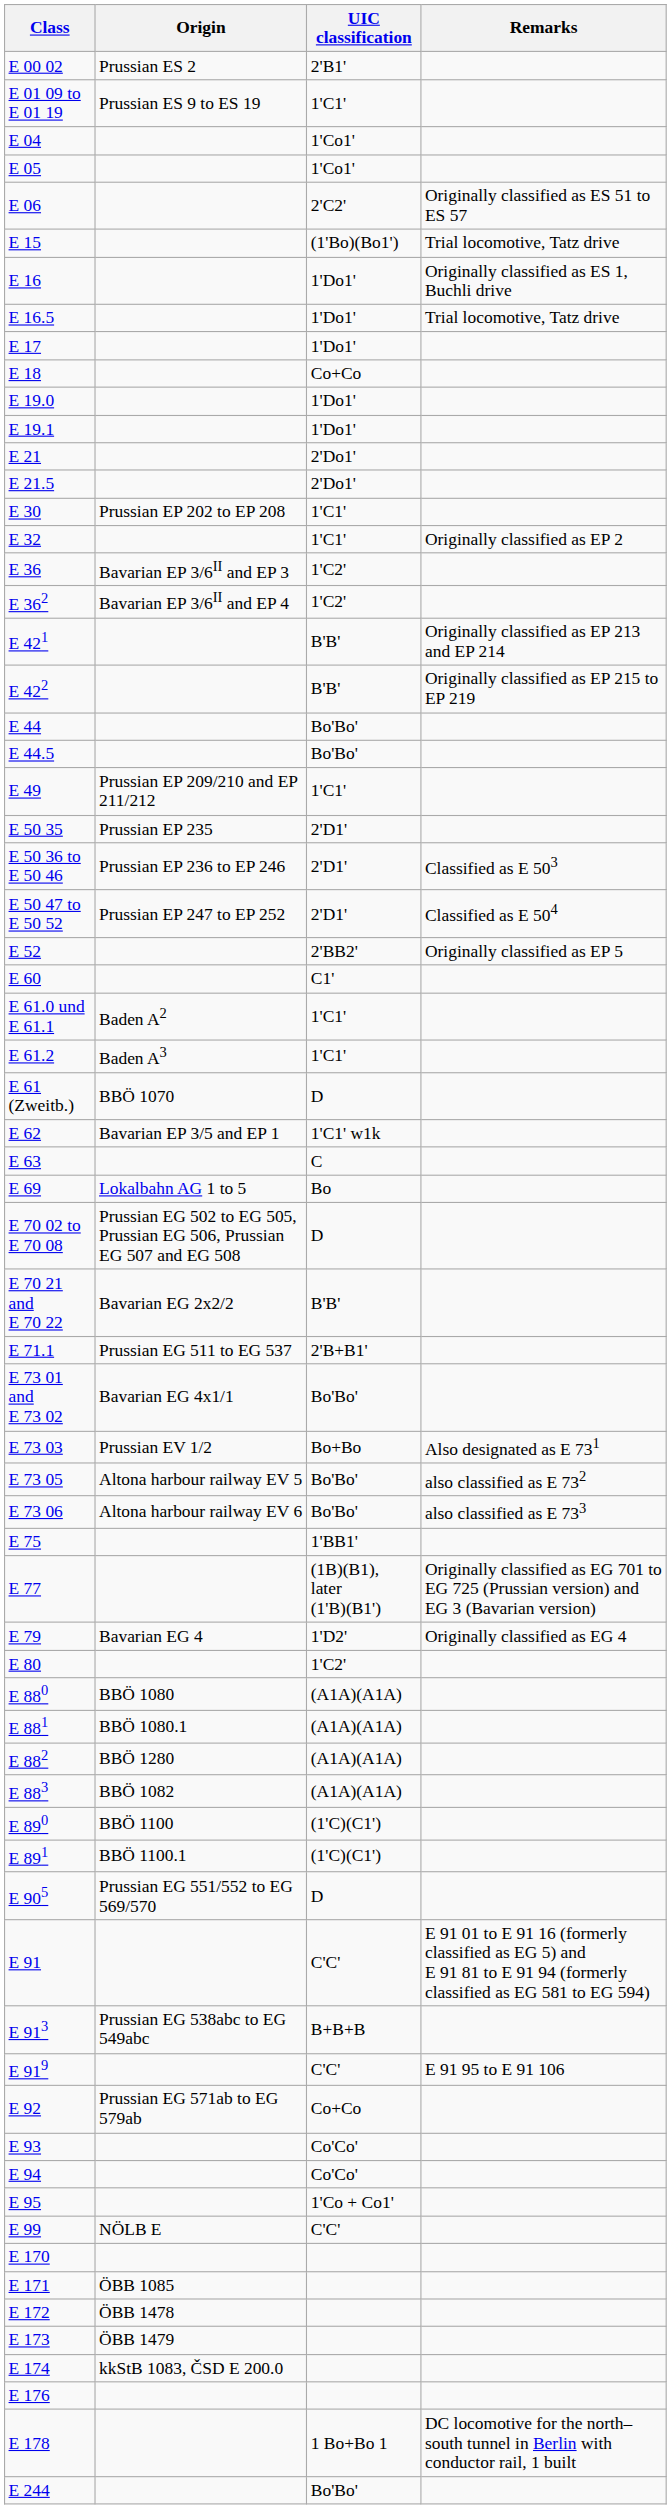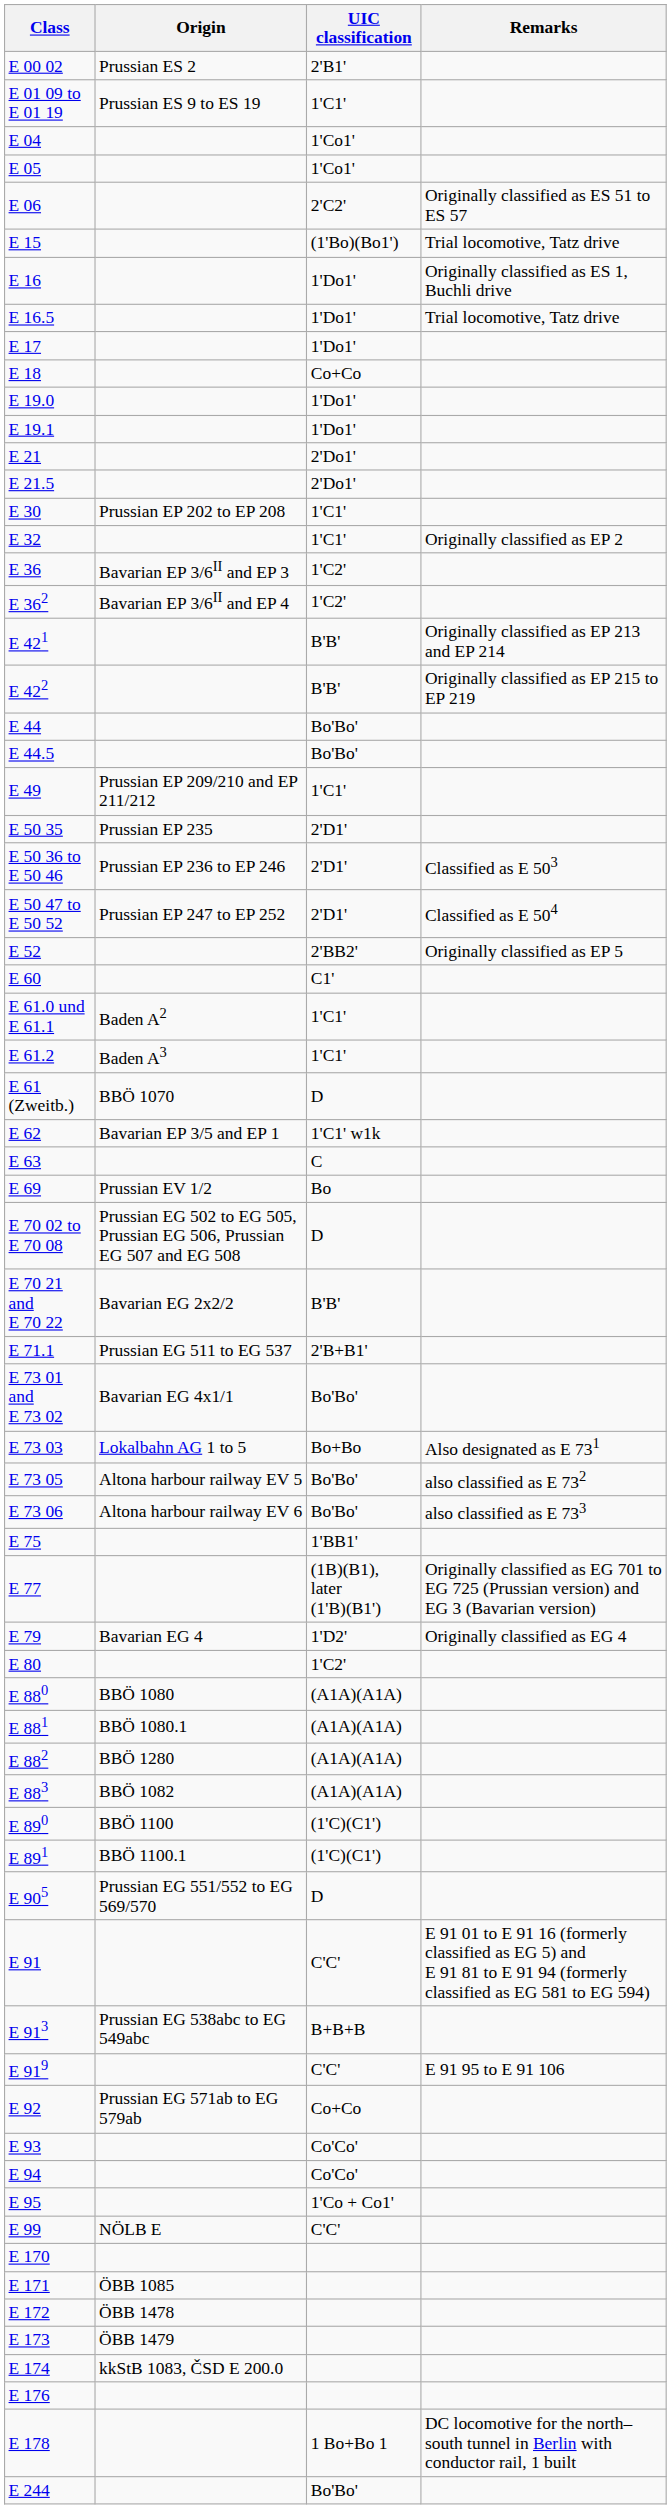E 69 | Origin: Lokalbahn AG 1 to 5 -> Prussian EV 1/2
E 73 03 | Origin: Prussian EV 1/2 -> Lokalbahn AG 1 to 5
